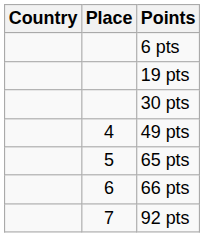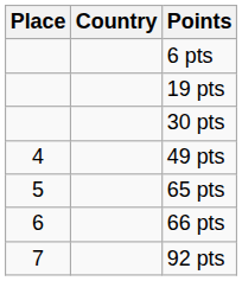columns swapped: Place <-> Country
